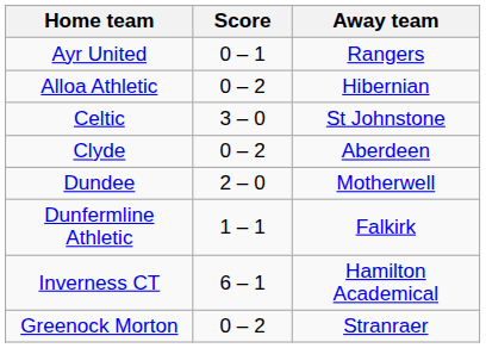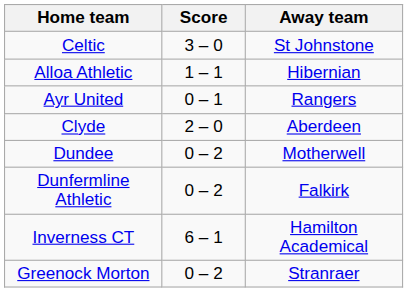rows swapped: Celtic <-> Ayr United
Alloa Athletic | Score: 0 – 2 -> 1 – 1
Clyde | Score: 0 – 2 -> 2 – 0
Dundee | Score: 2 – 0 -> 0 – 2
Dunfermline Athletic | Score: 1 – 1 -> 0 – 2
